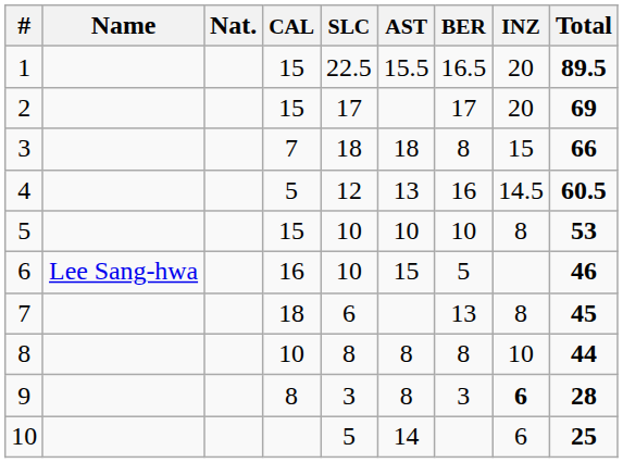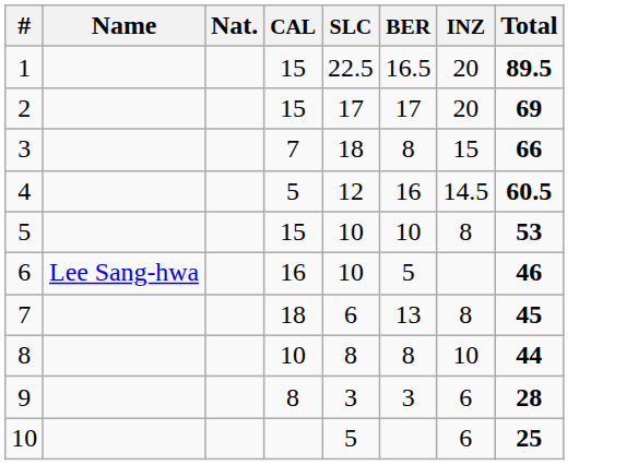- column: AST | 15.5 | 18 | 13 | 10 | 15 | 8 | 8 | 14
9 | INZ: bold -> normal
